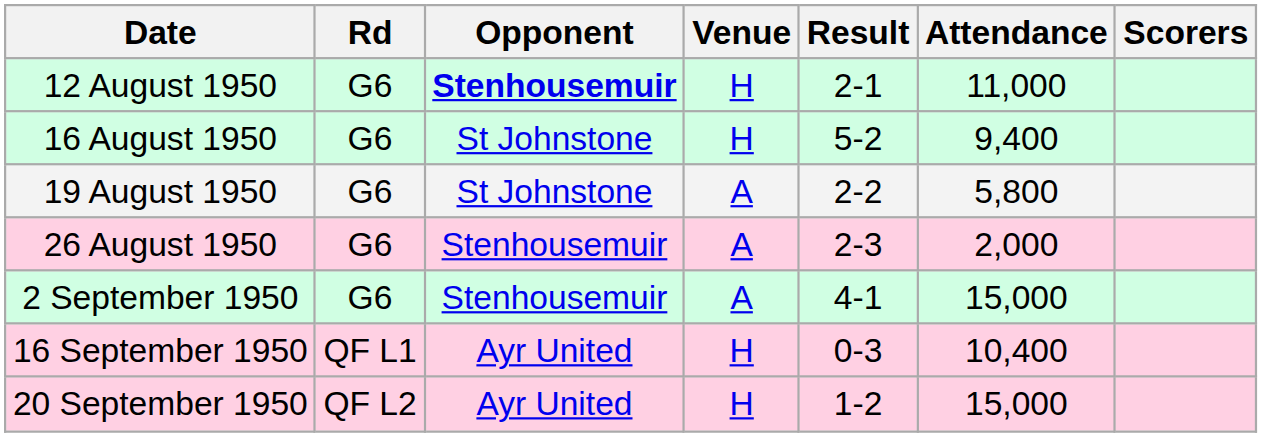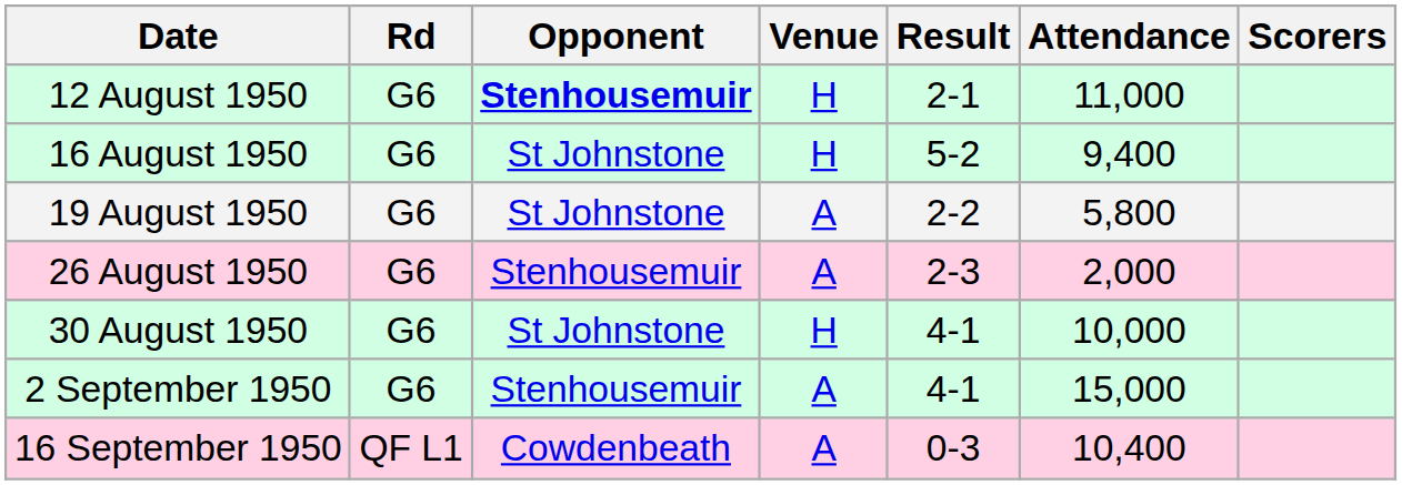+ row: 30 August 1950 | G6 | St Johnstone | H | 4-1 | 10,000
16 September 1950 | Opponent: Ayr United -> Cowdenbeath
16 September 1950 | Venue: H -> A
- row: 20 September 1950 | QF L2 | Ayr United | H | 1-2 | 15,000
